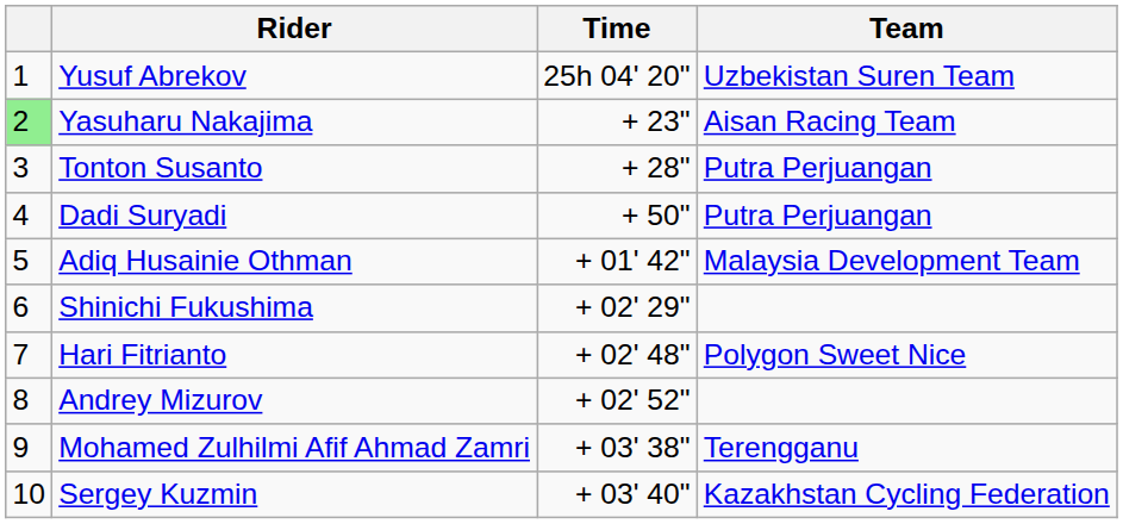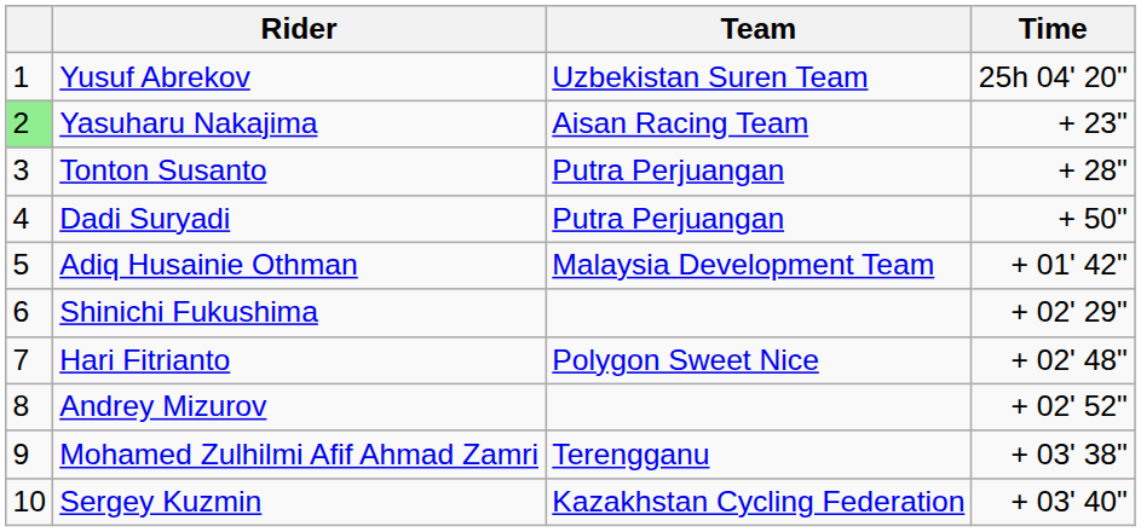columns swapped: Team <-> Time
